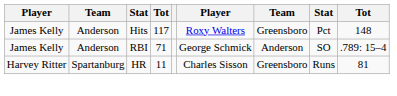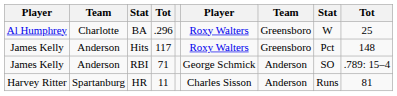+ row: Al Humphrey | Charlotte | BA | .296 | Roxy Walters | Greensboro | W | 25
HR | column 7: Greensboro -> Anderson
